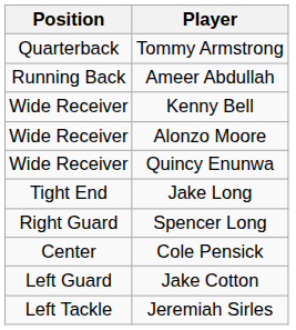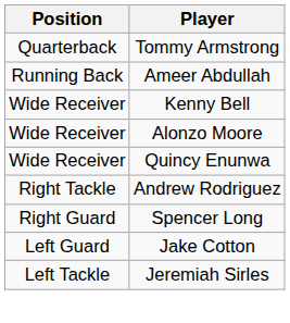- row: Tight End | Jake Long
+ row: Right Tackle | Andrew Rodriguez
- row: Center | Cole Pensick
